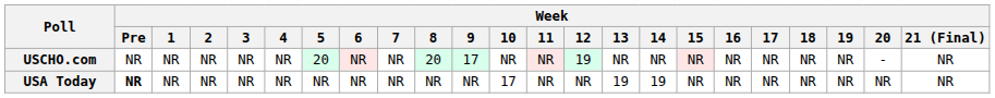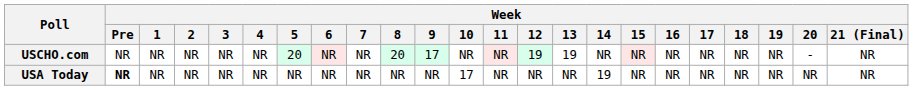USCHO.com | Week / 13: NR -> 19
USA Today | Week / 13: 19 -> NR
